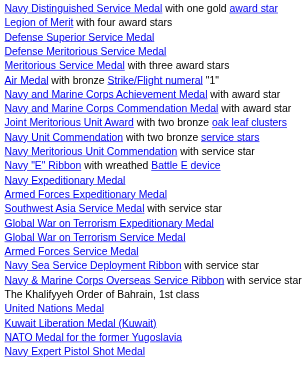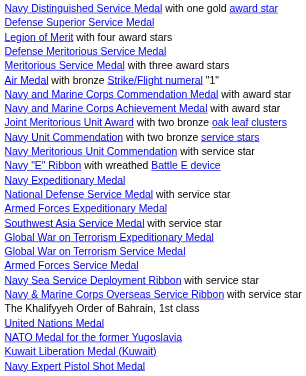rows swapped: Defense Superior Service Medal <-> Legion of Merit with four award stars
rows swapped: Navy and Marine Corps Commendation Medal with award star <-> Navy and Marine Corps Achievement Medal with award star
+ row: National Defense Service Medal with service star
rows swapped: NATO Medal for the former Yugoslavia <-> Kuwait Liberation Medal (Kuwait)
